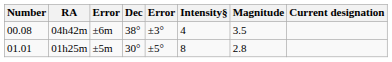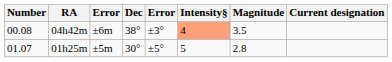04h42m | Intensity§: no background -> lightsalmon background
01h25m | Number: 01.01 -> 01.07
01h25m | Intensity§: 8 -> 5
